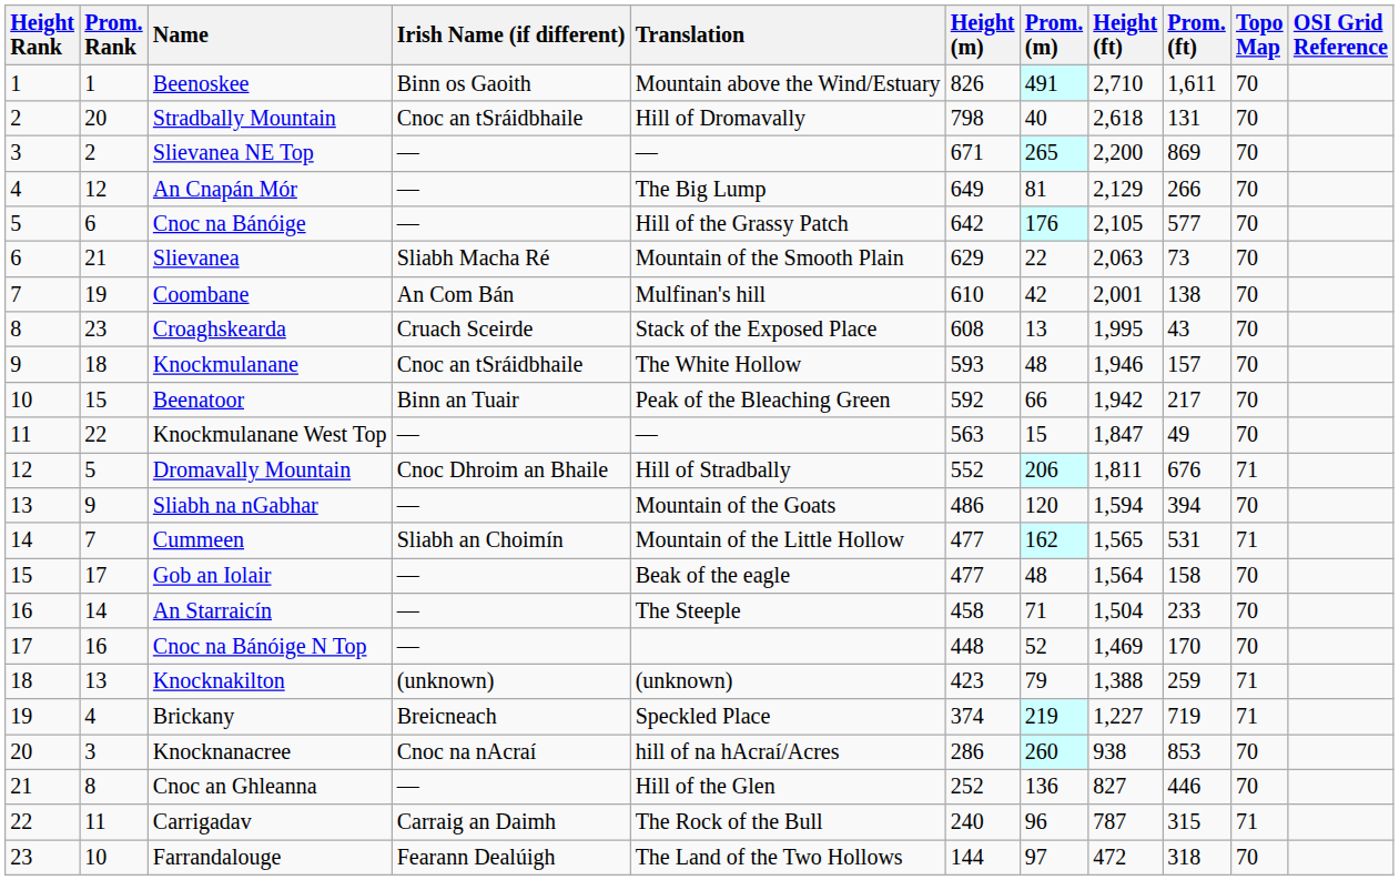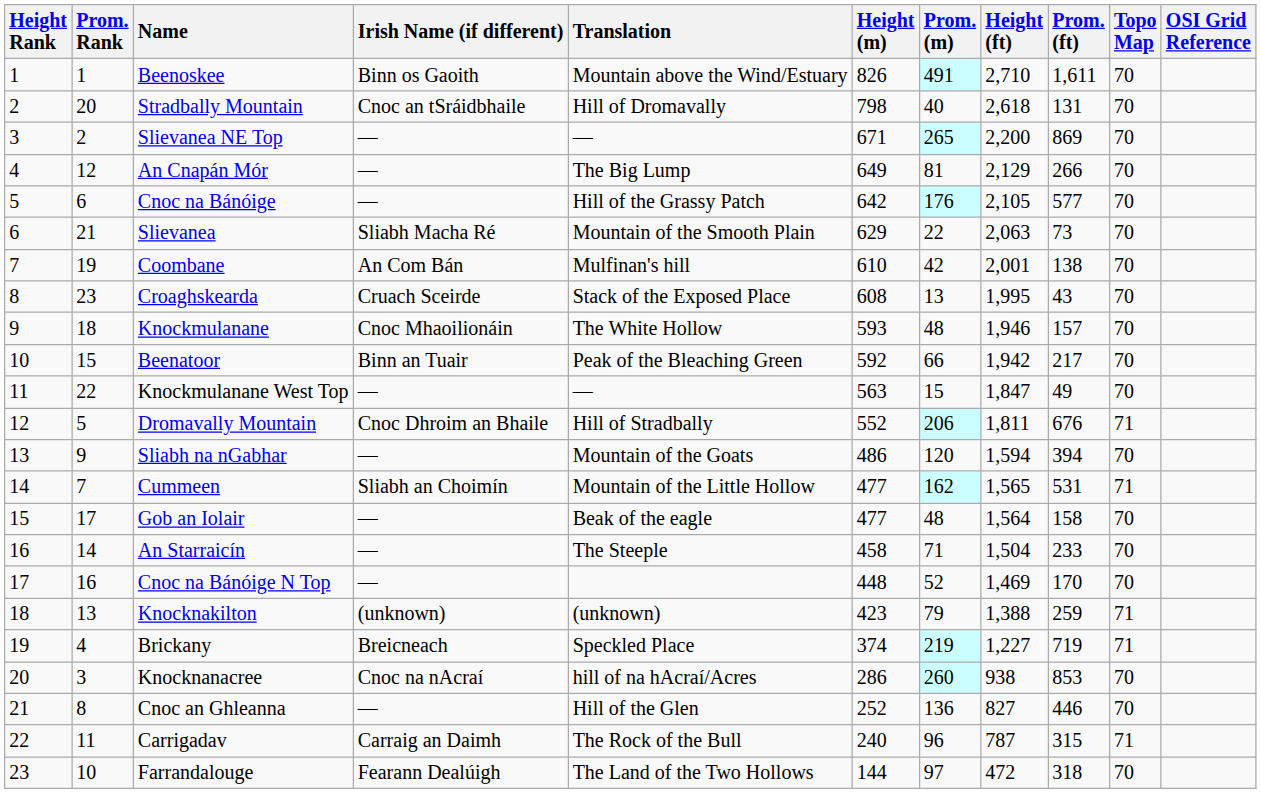Knockmulanane | Irish Name (if different): Cnoc an tSráidbhaile -> Cnoc Mhaoilionáin
